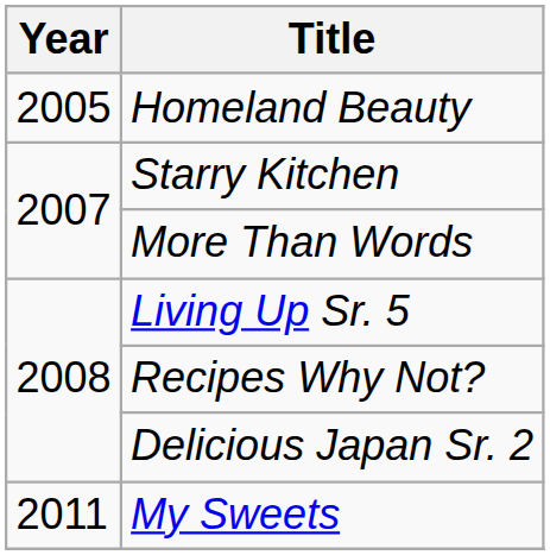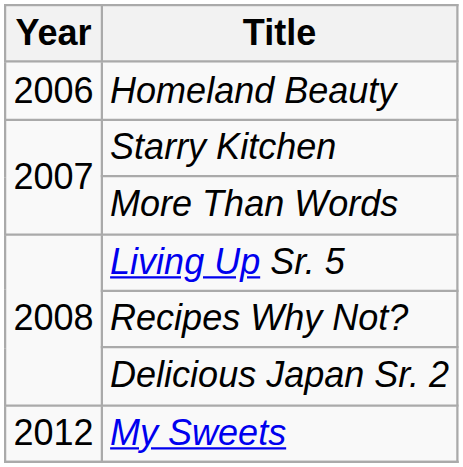Homeland Beauty | Year: 2005 -> 2006
My Sweets | Year: 2011 -> 2012
